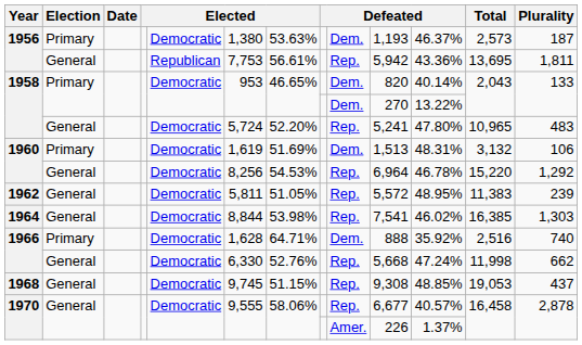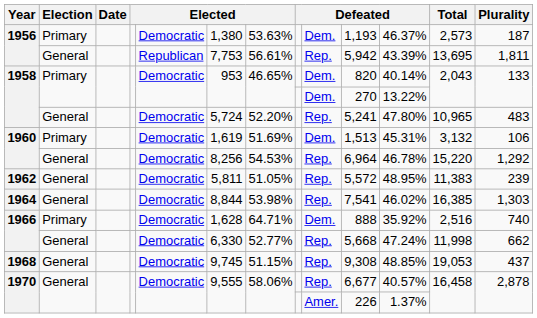1956 / General | column 11: 43.36% -> 43.39%
1960 / Primary | column 11: 48.31% -> 45.31%
1966 / General | column 7: 52.76% -> 52.77%
